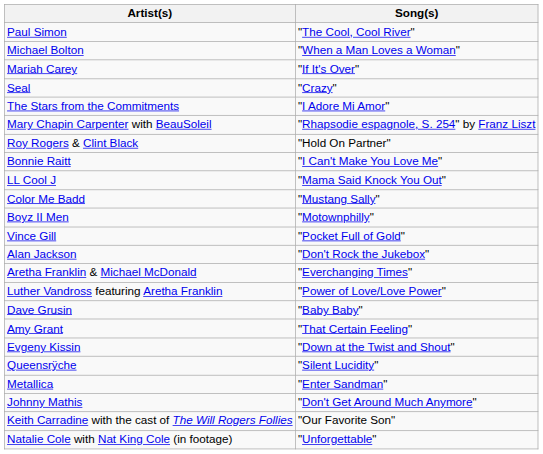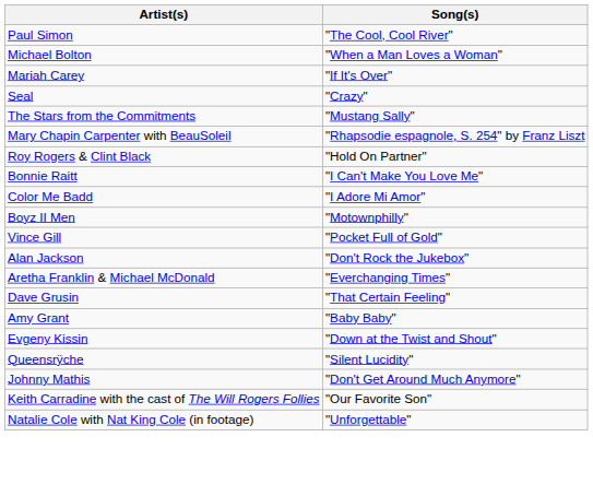The Stars from the Commitments | Song(s): "I Adore Mi Amor" -> "Mustang Sally"
- row: LL Cool J | "Mama Said Knock You Out"
Color Me Badd | Song(s): "Mustang Sally" -> "I Adore Mi Amor"
- row: Luther Vandross featuring Aretha Franklin | "Power of Love/Love Power"
Dave Grusin | Song(s): "Baby Baby" -> "That Certain Feeling"
Amy Grant | Song(s): "That Certain Feeling" -> "Baby Baby"
- row: Metallica | "Enter Sandman"
